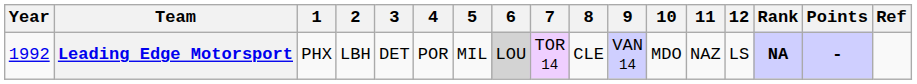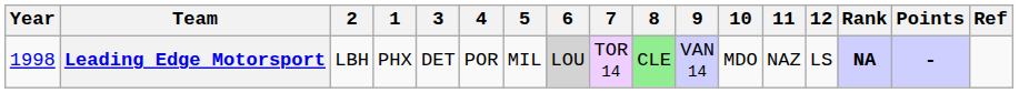columns swapped: 1 <-> 2
Leading Edge Motorsport | Year: 1992 -> 1998
Leading Edge Motorsport | 8: no background -> lightgreen background
